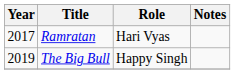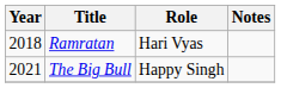Ramratan | Year: 2017 -> 2018
The Big Bull | Year: 2019 -> 2021
